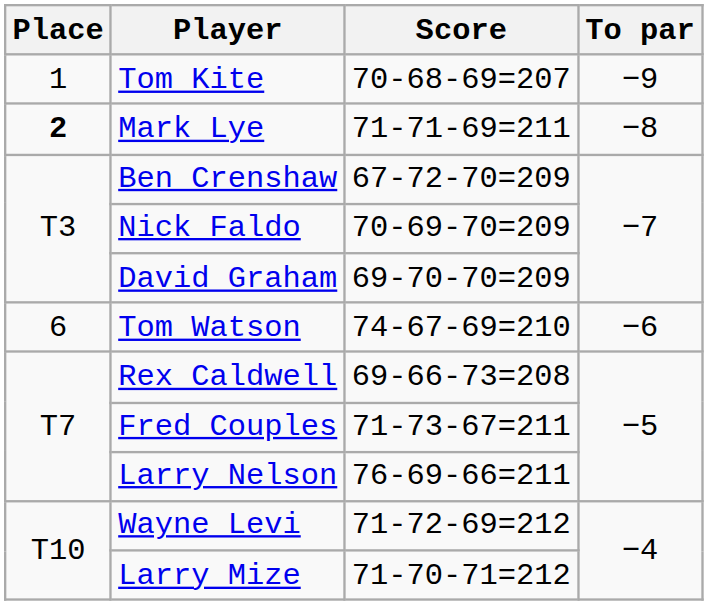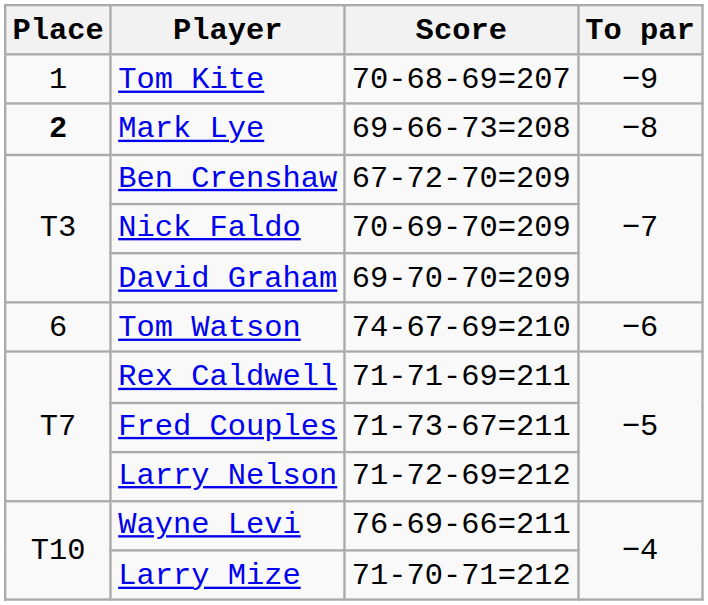Mark Lye | Score: 71-71-69=211 -> 69-66-73=208
Rex Caldwell | Score: 69-66-73=208 -> 71-71-69=211
Larry Nelson | Score: 76-69-66=211 -> 71-72-69=212
Wayne Levi | Score: 71-72-69=212 -> 76-69-66=211
